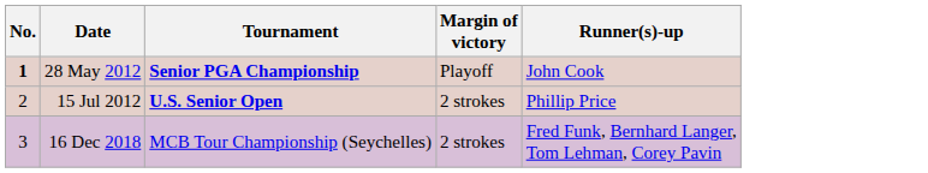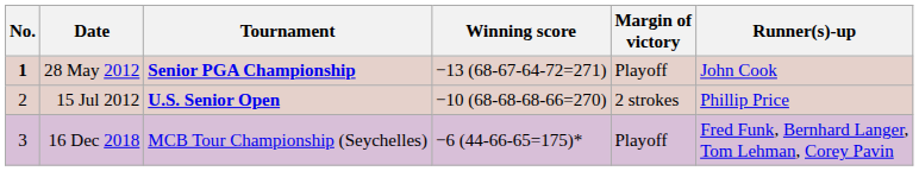+ column: Winning score | −13 (68-67-64-72=271) | −10 (68-68-68-66=270) | −6 (44-66-65=175)*
16 Dec 2018 | Margin of victory: 2 strokes -> Playoff
